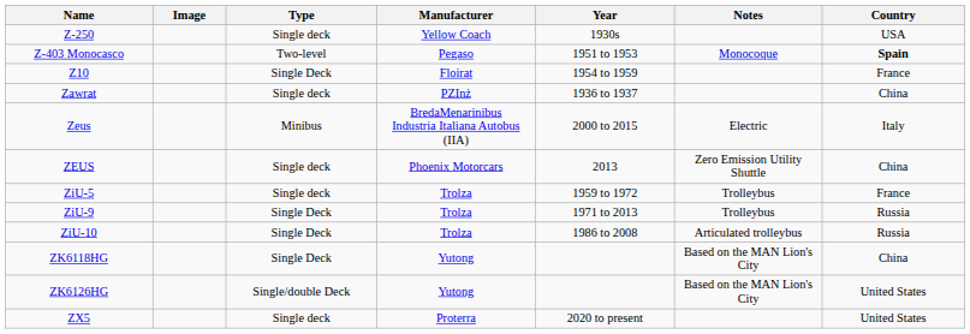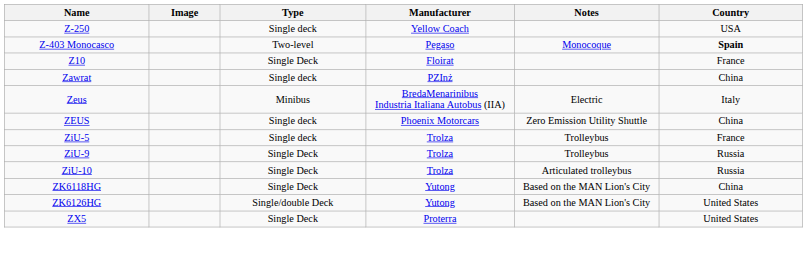- column: Year | 1930s | 1951 to 1953 | 1954 to 1959 | 1936 to 1937 | 2000 to 2015 | 2013 | 1959 to 1972 | 1971 to 2013 | 1986 to 2008 | 2020 to present
ZX5 | Type: Single deck -> Single Deck
